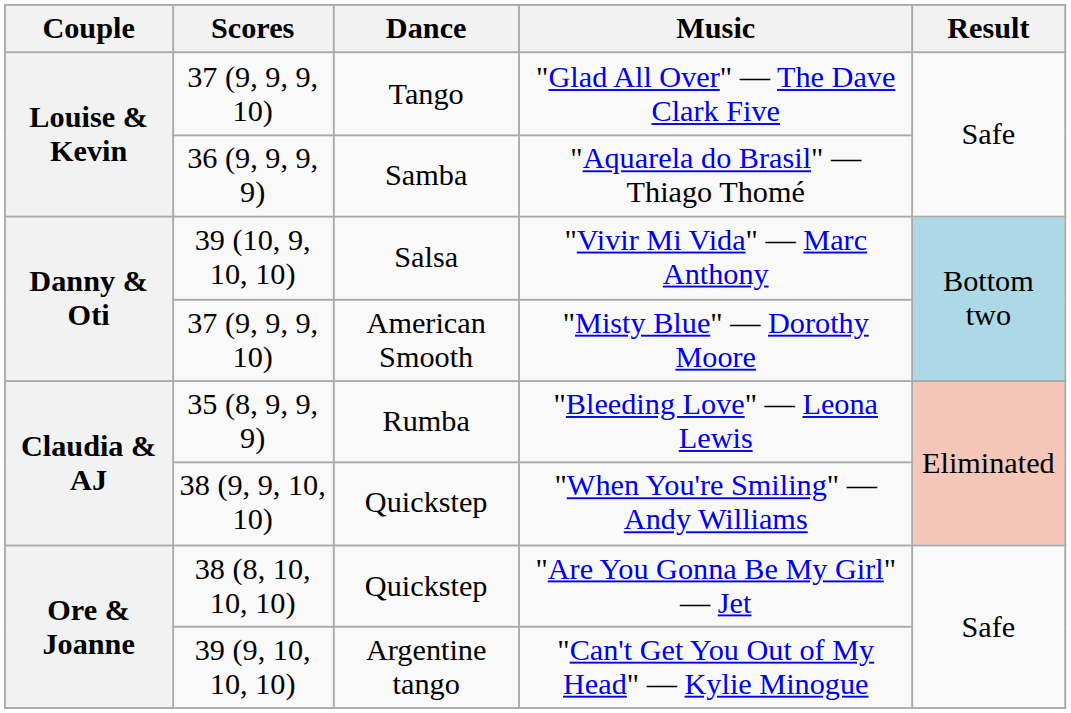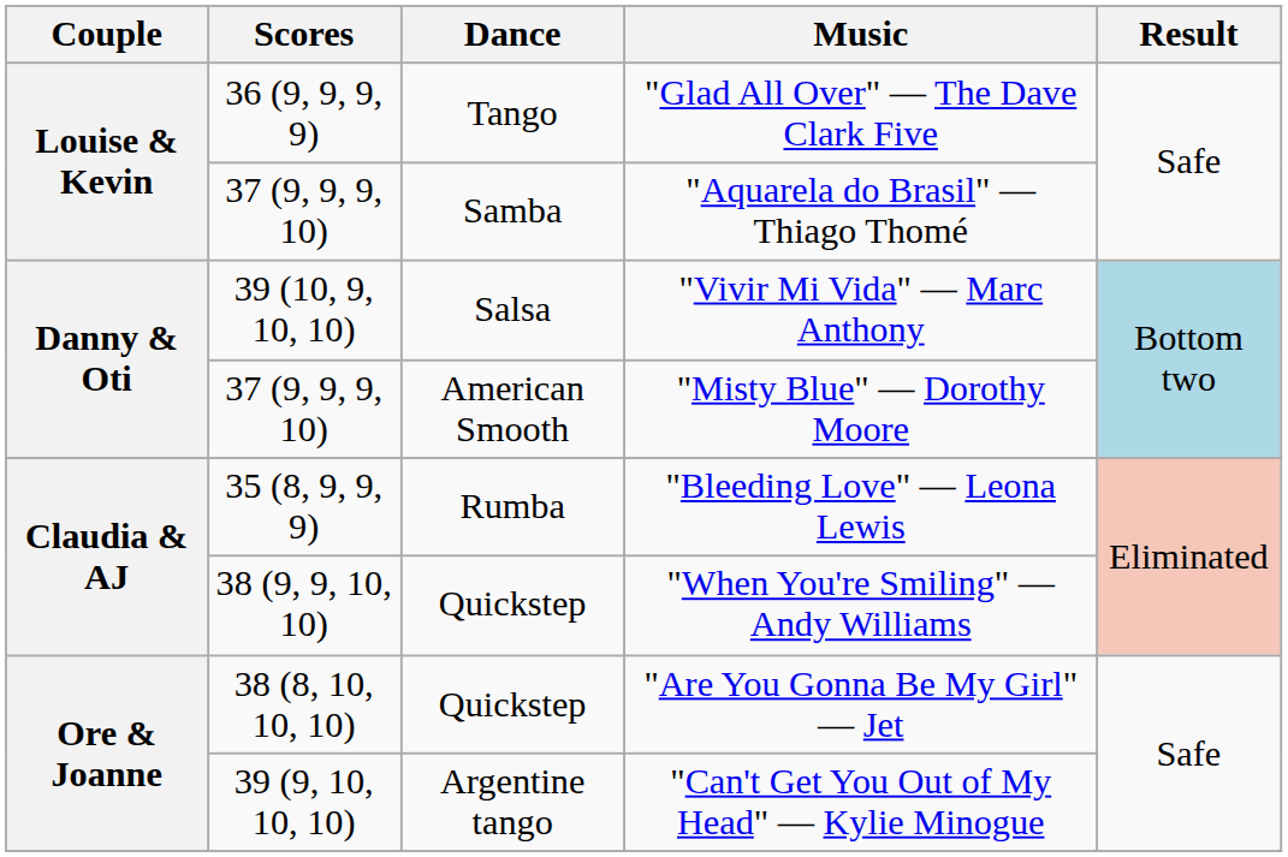"Glad All Over" — The Dave Clark Five | Scores: 37 (9, 9, 9, 10) -> 36 (9, 9, 9, 9)
"Aquarela do Brasil" — Thiago Thomé | Scores: 36 (9, 9, 9, 9) -> 37 (9, 9, 9, 10)
